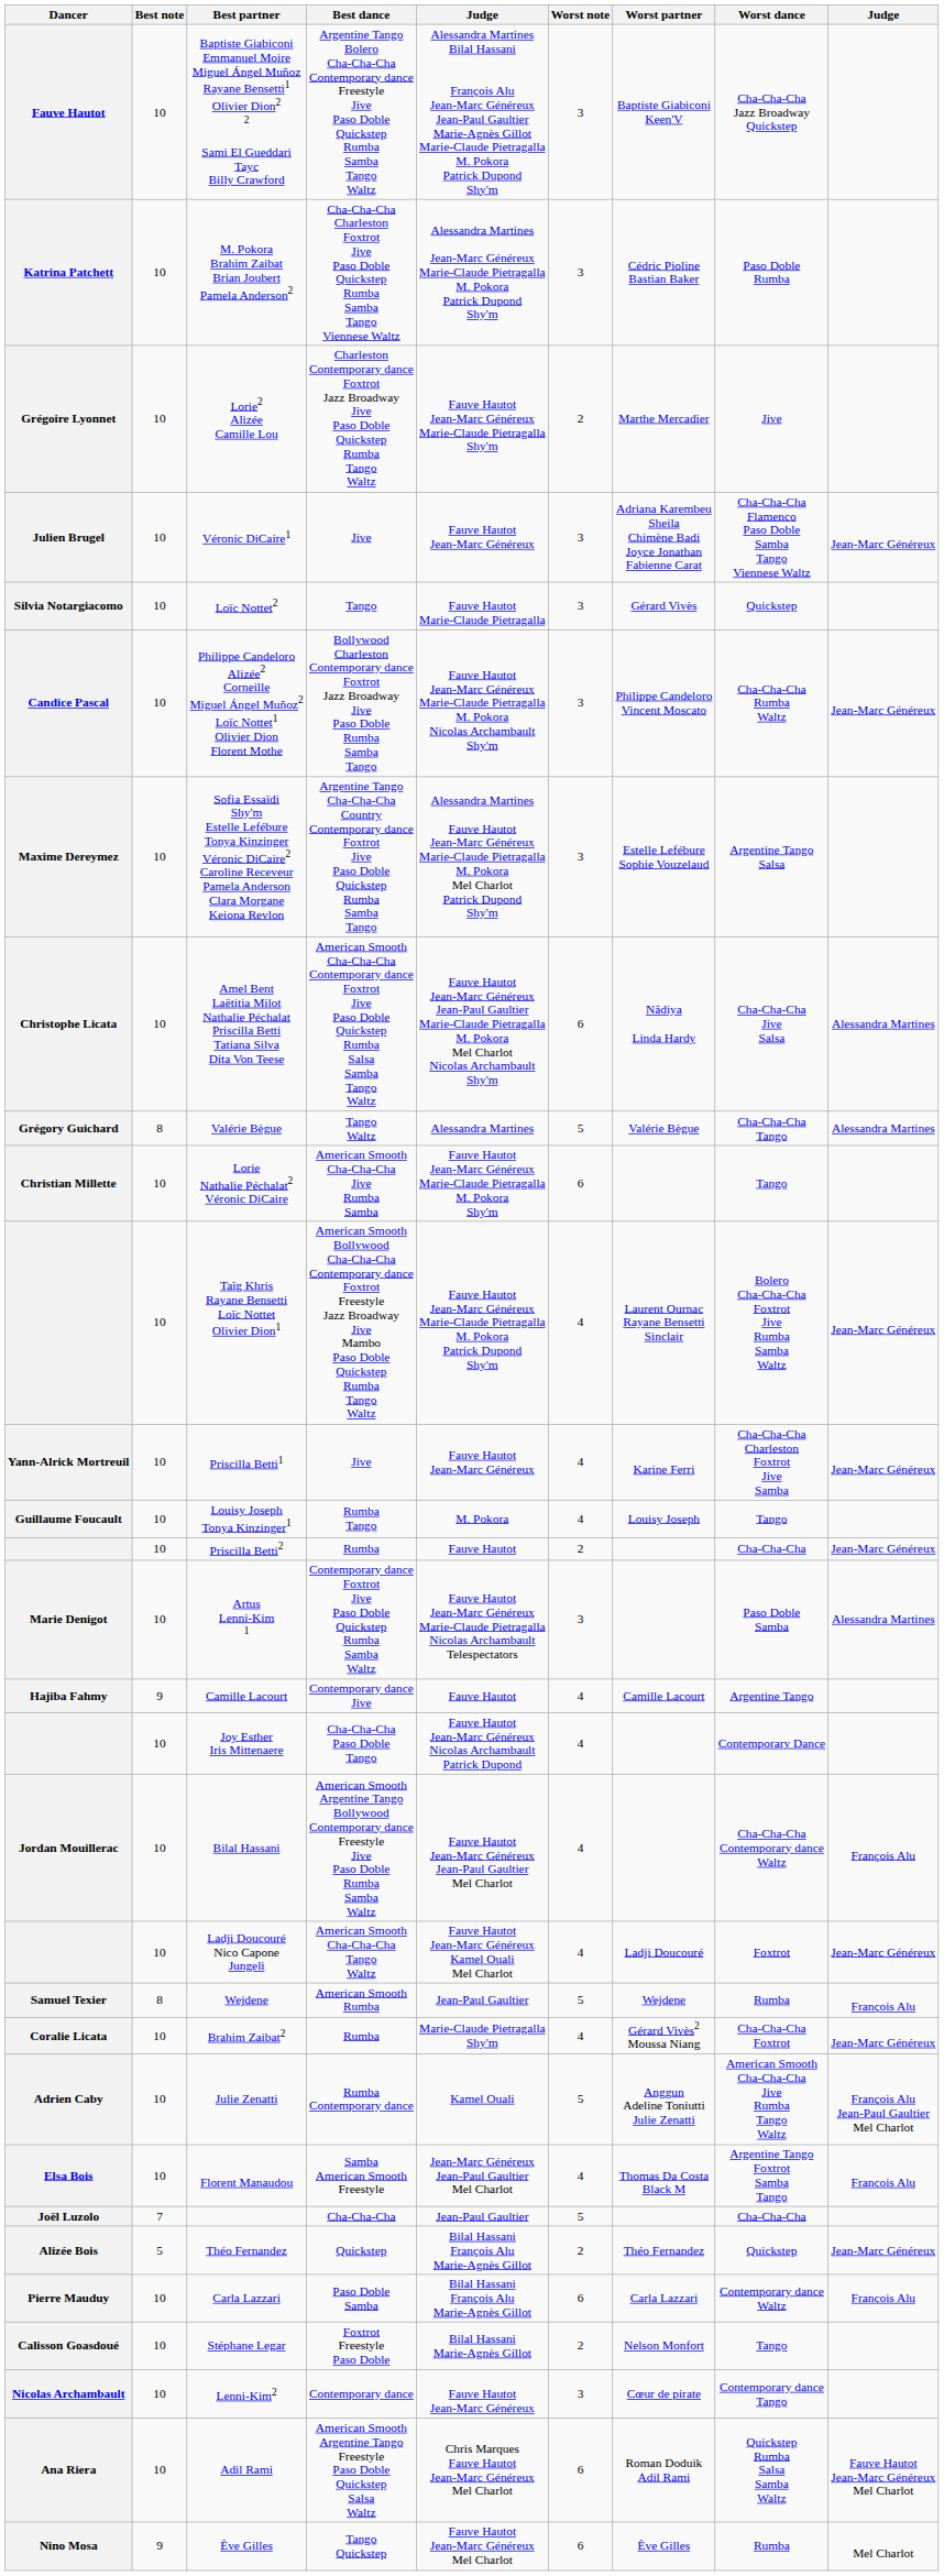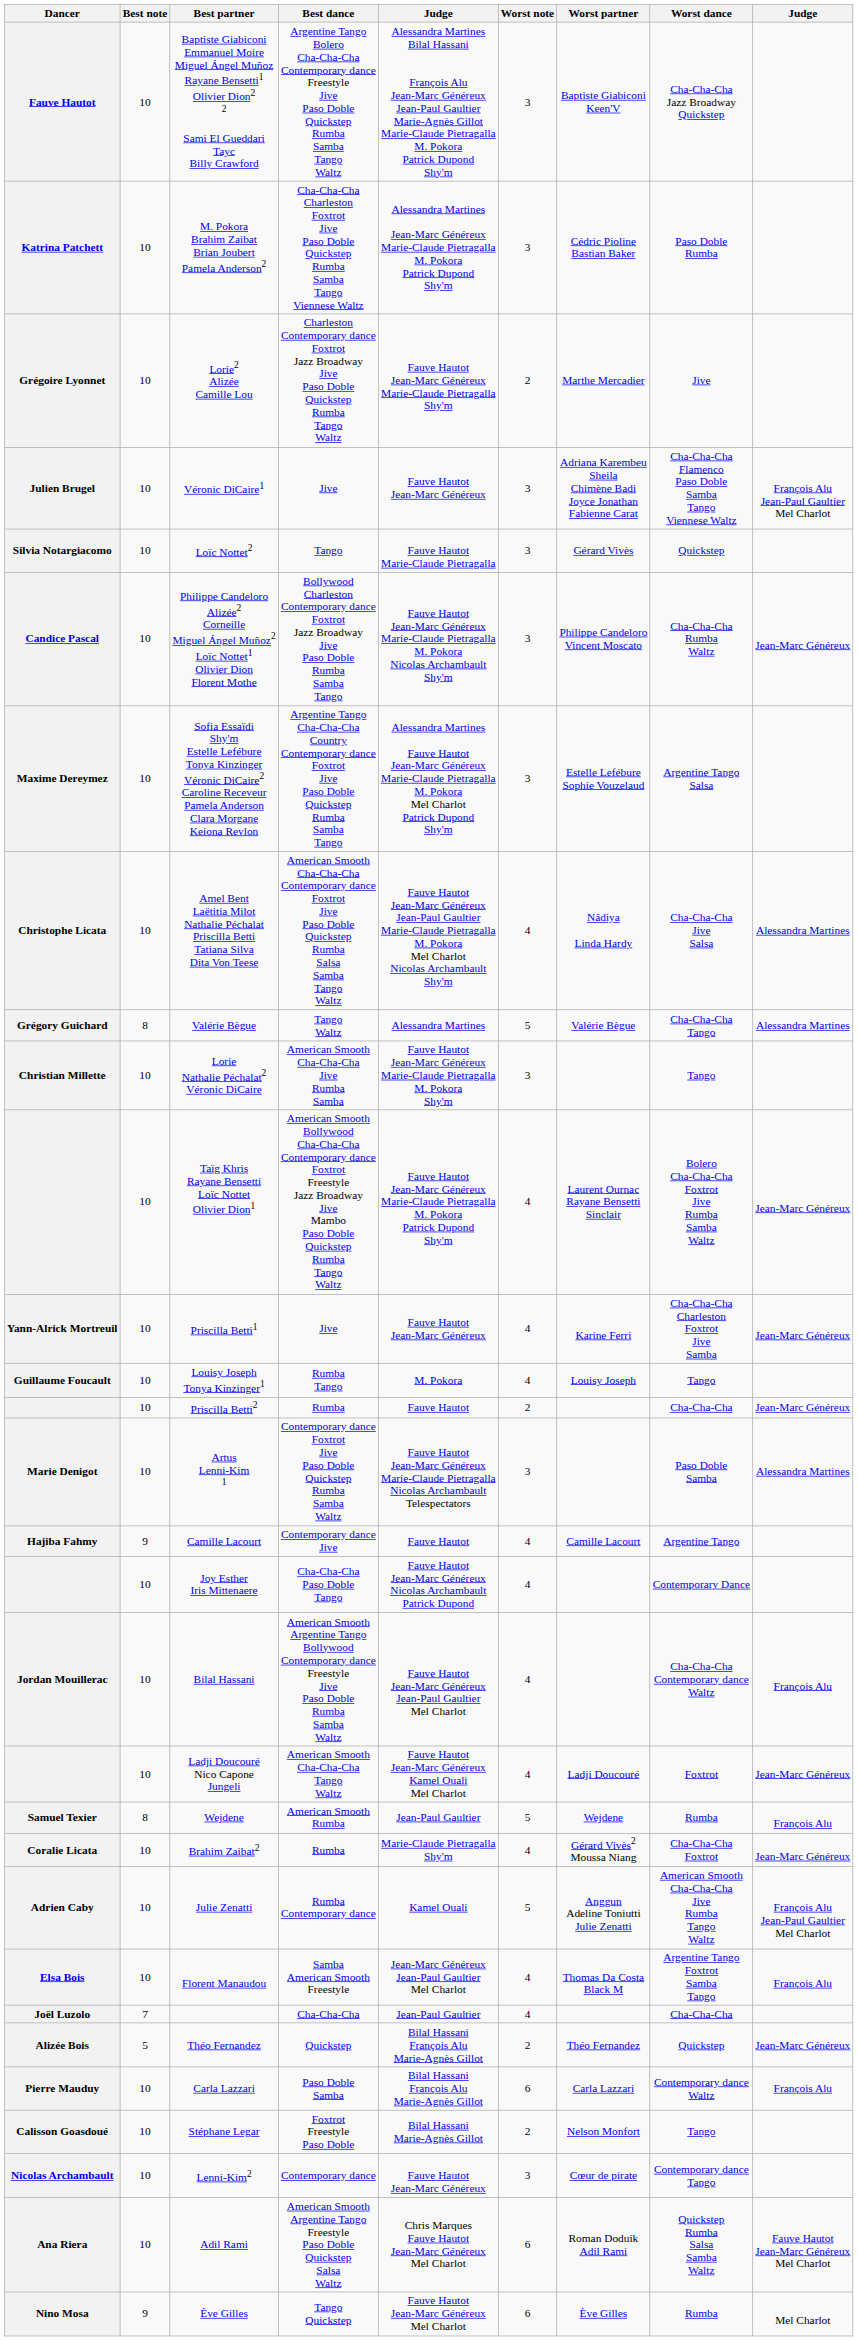Julien Brugel | column 9: Jean-Marc Généreux -> François Alu Jean-Paul Gaultier Mel Charlot
Christophe Licata | Worst note: 6 -> 4
Christian Millette | Worst note: 6 -> 3
Joël Luzolo | Worst note: 5 -> 4
